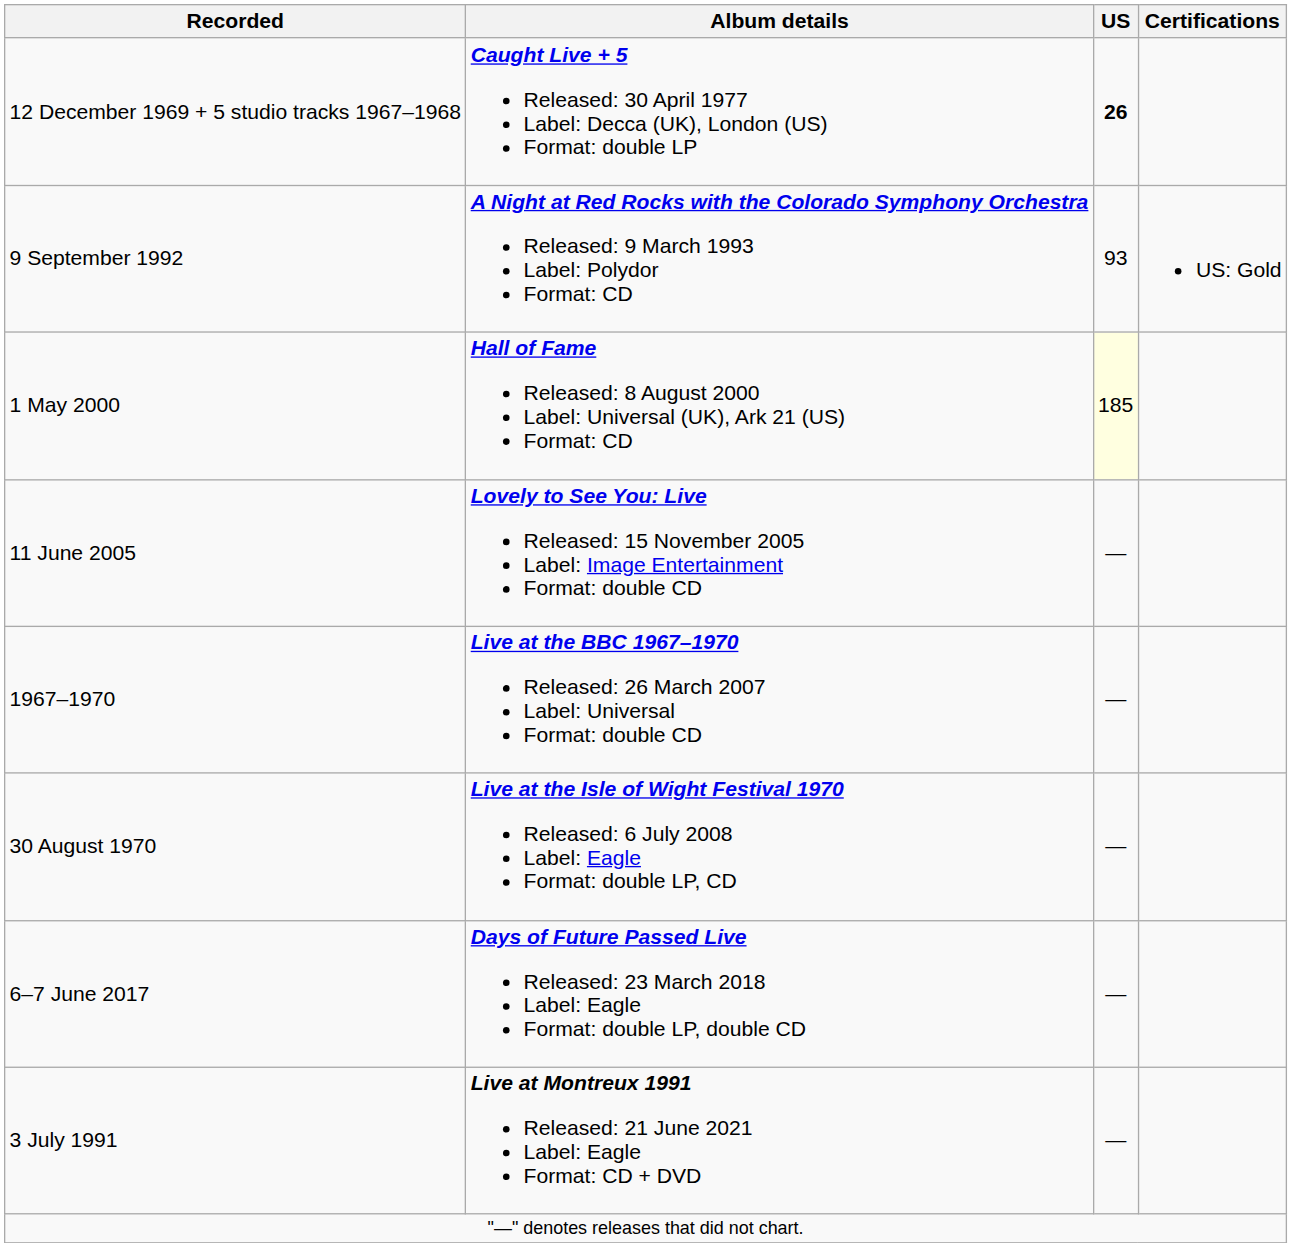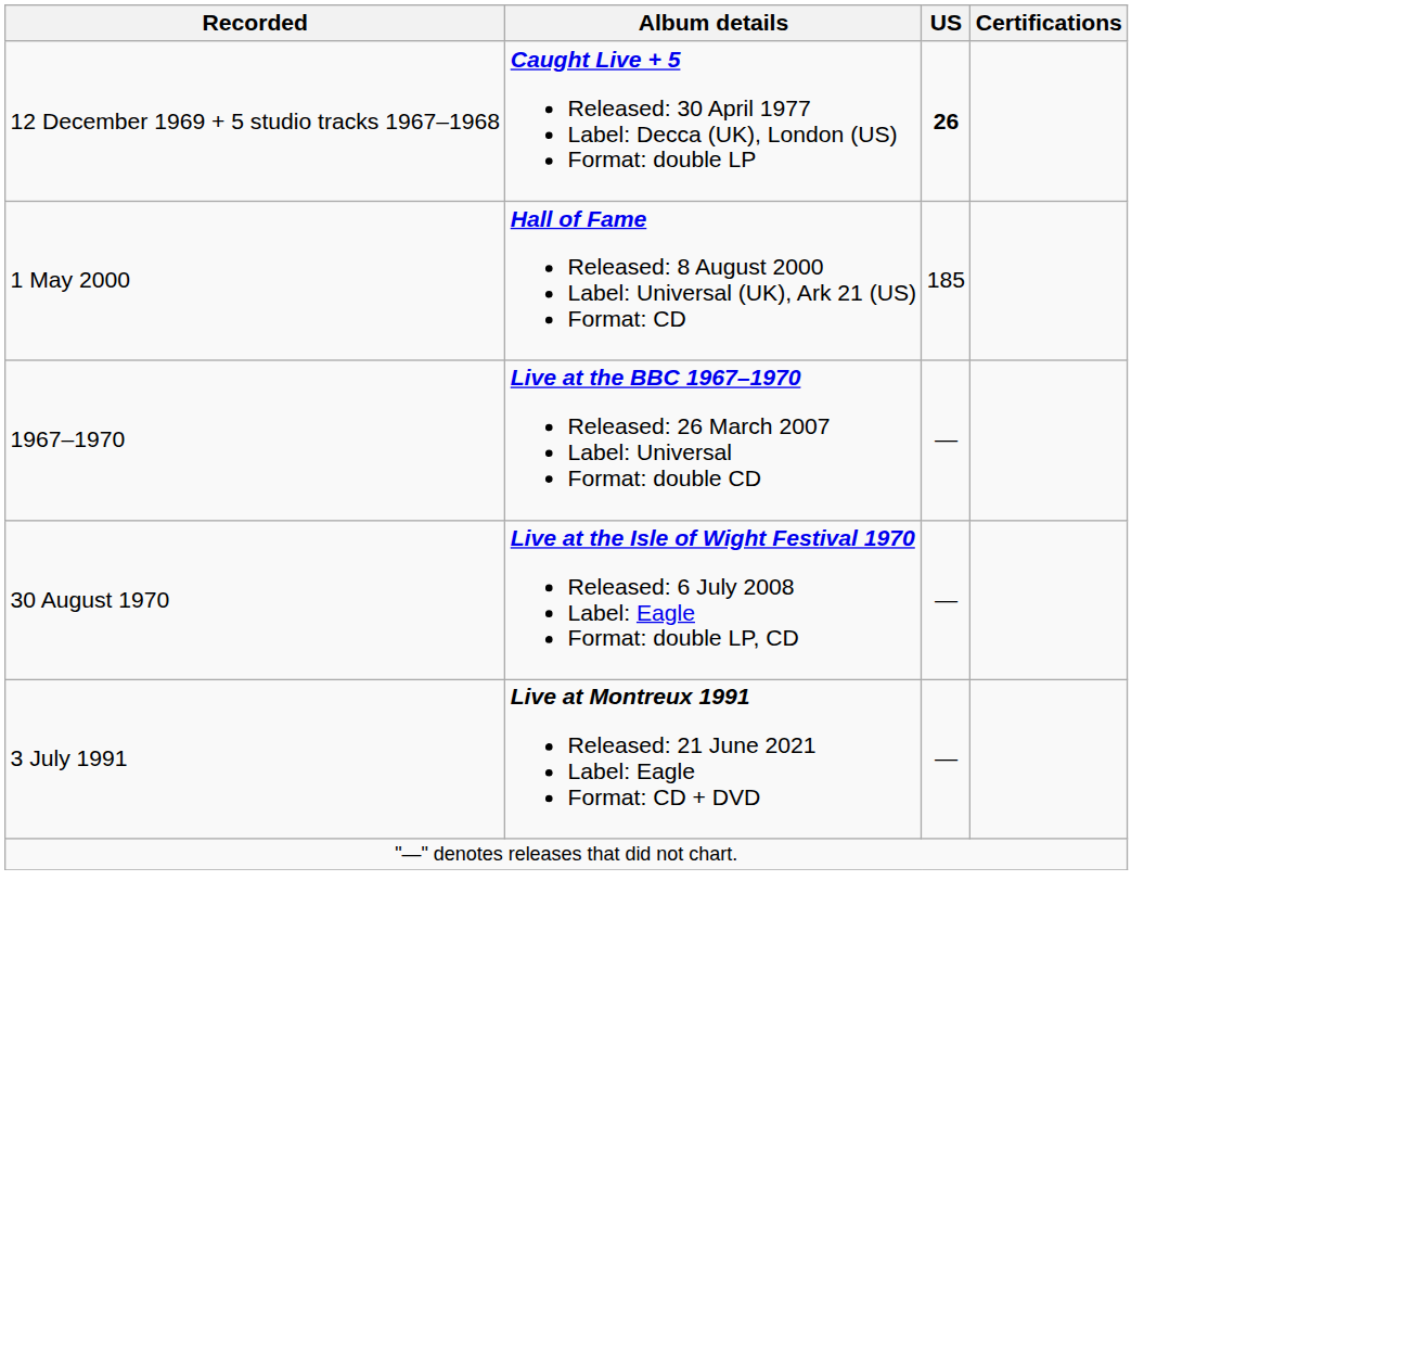- row: 9 September 1992 | A Night at Red Rocks with the Colorado Symphony Orchestra Released: 9 March 1993 Label: Polydor Format: CD | 93 | US: Gold
1 May 2000 | US: lightyellow background -> no background
- row: 11 June 2005 | Lovely to See You: Live Released: 15 November 2005 Label: Image Entertainment Format: double CD | —
- row: 6–7 June 2017 | Days of Future Passed Live Released: 23 March 2018 Label: Eagle Format: double LP, double CD | —
